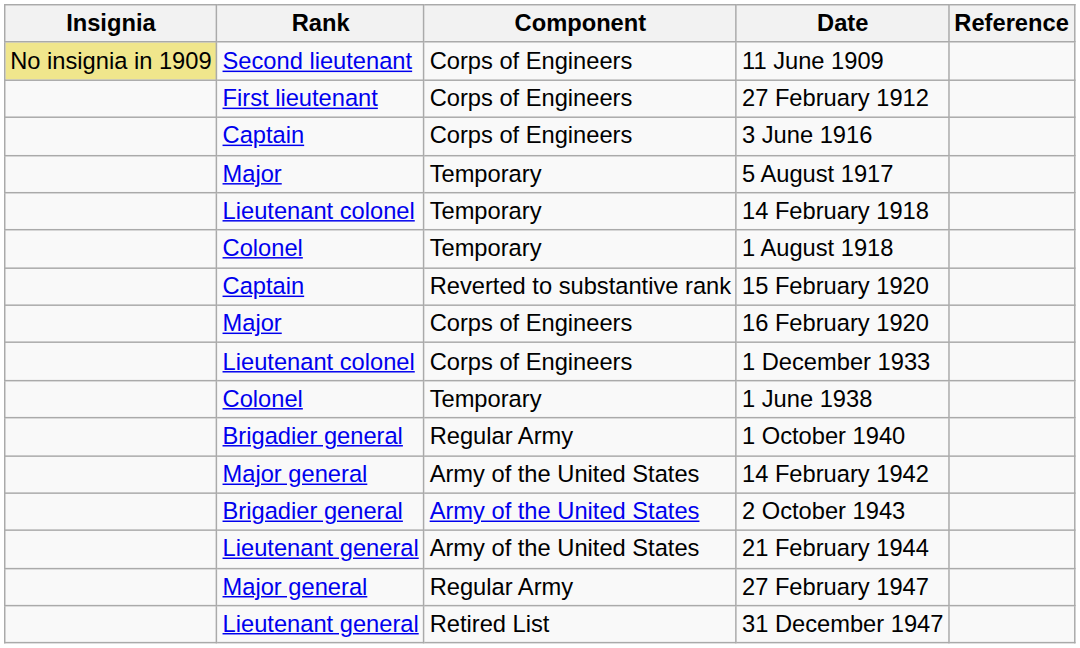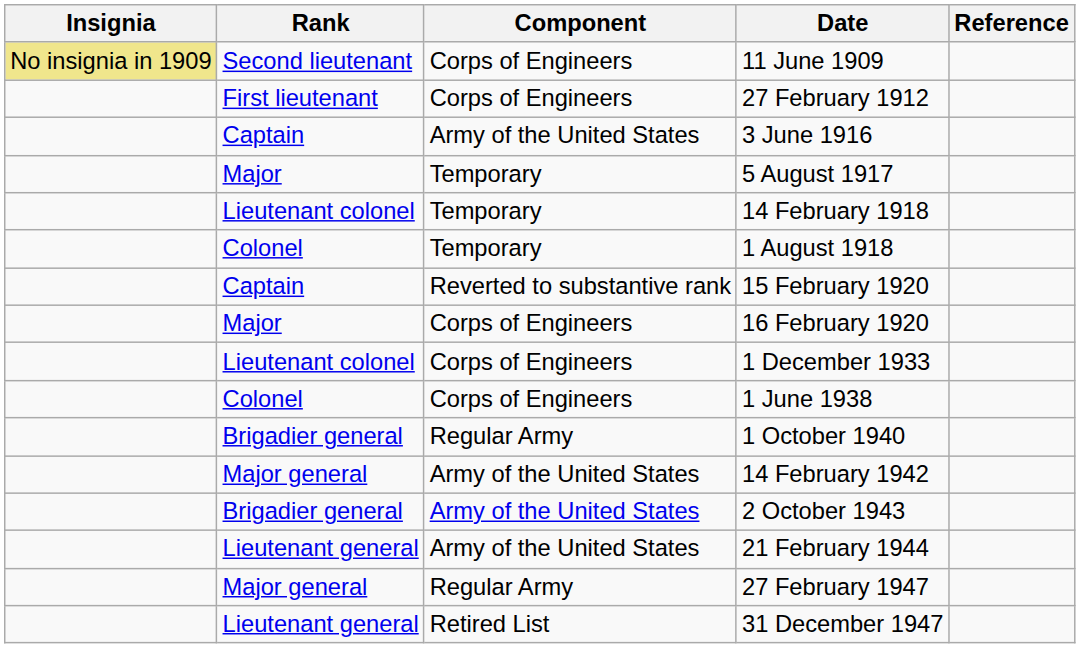3 June 1916 | Component: Corps of Engineers -> Army of the United States
1 June 1938 | Component: Temporary -> Corps of Engineers
